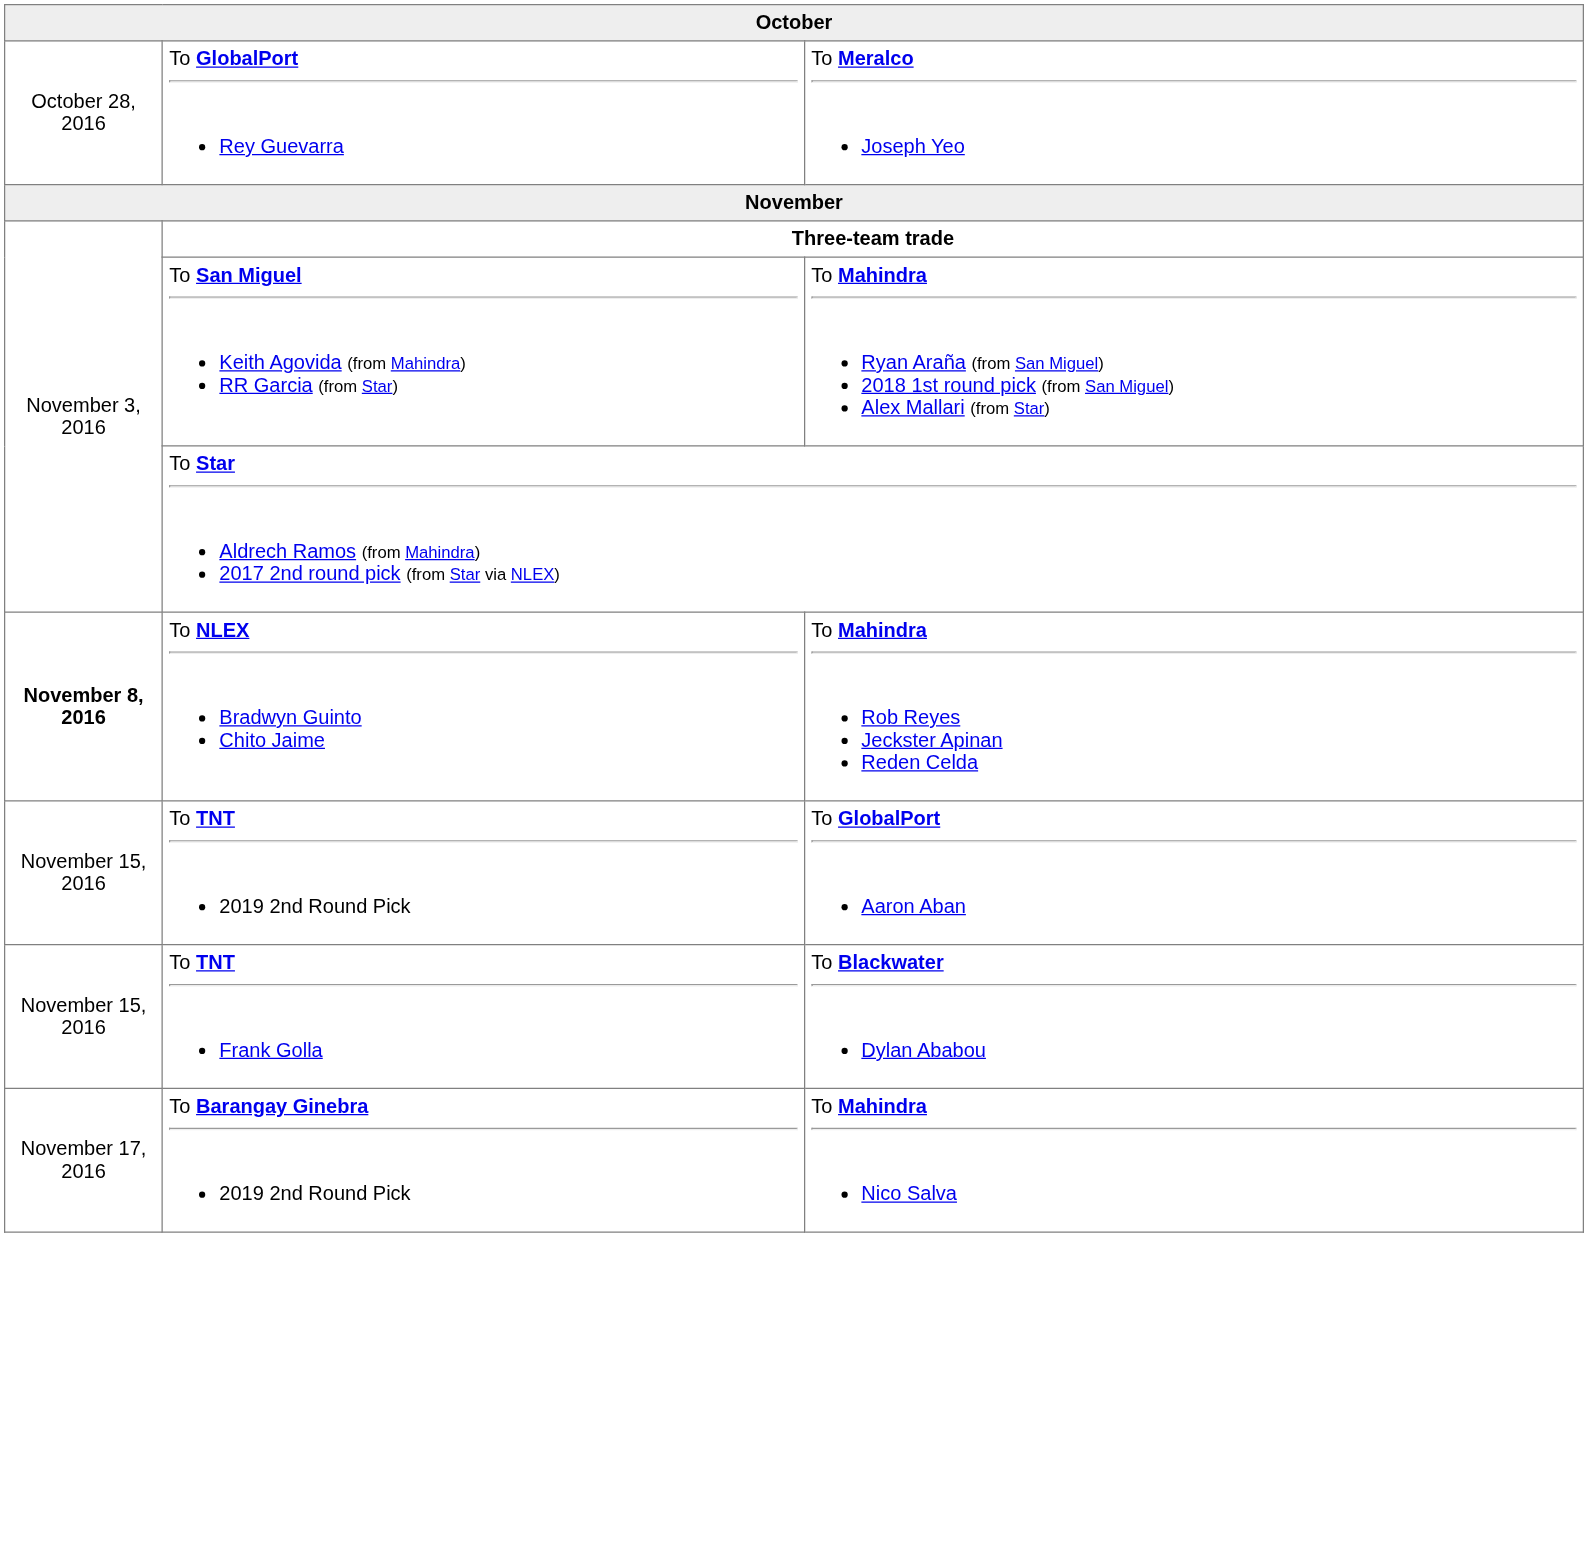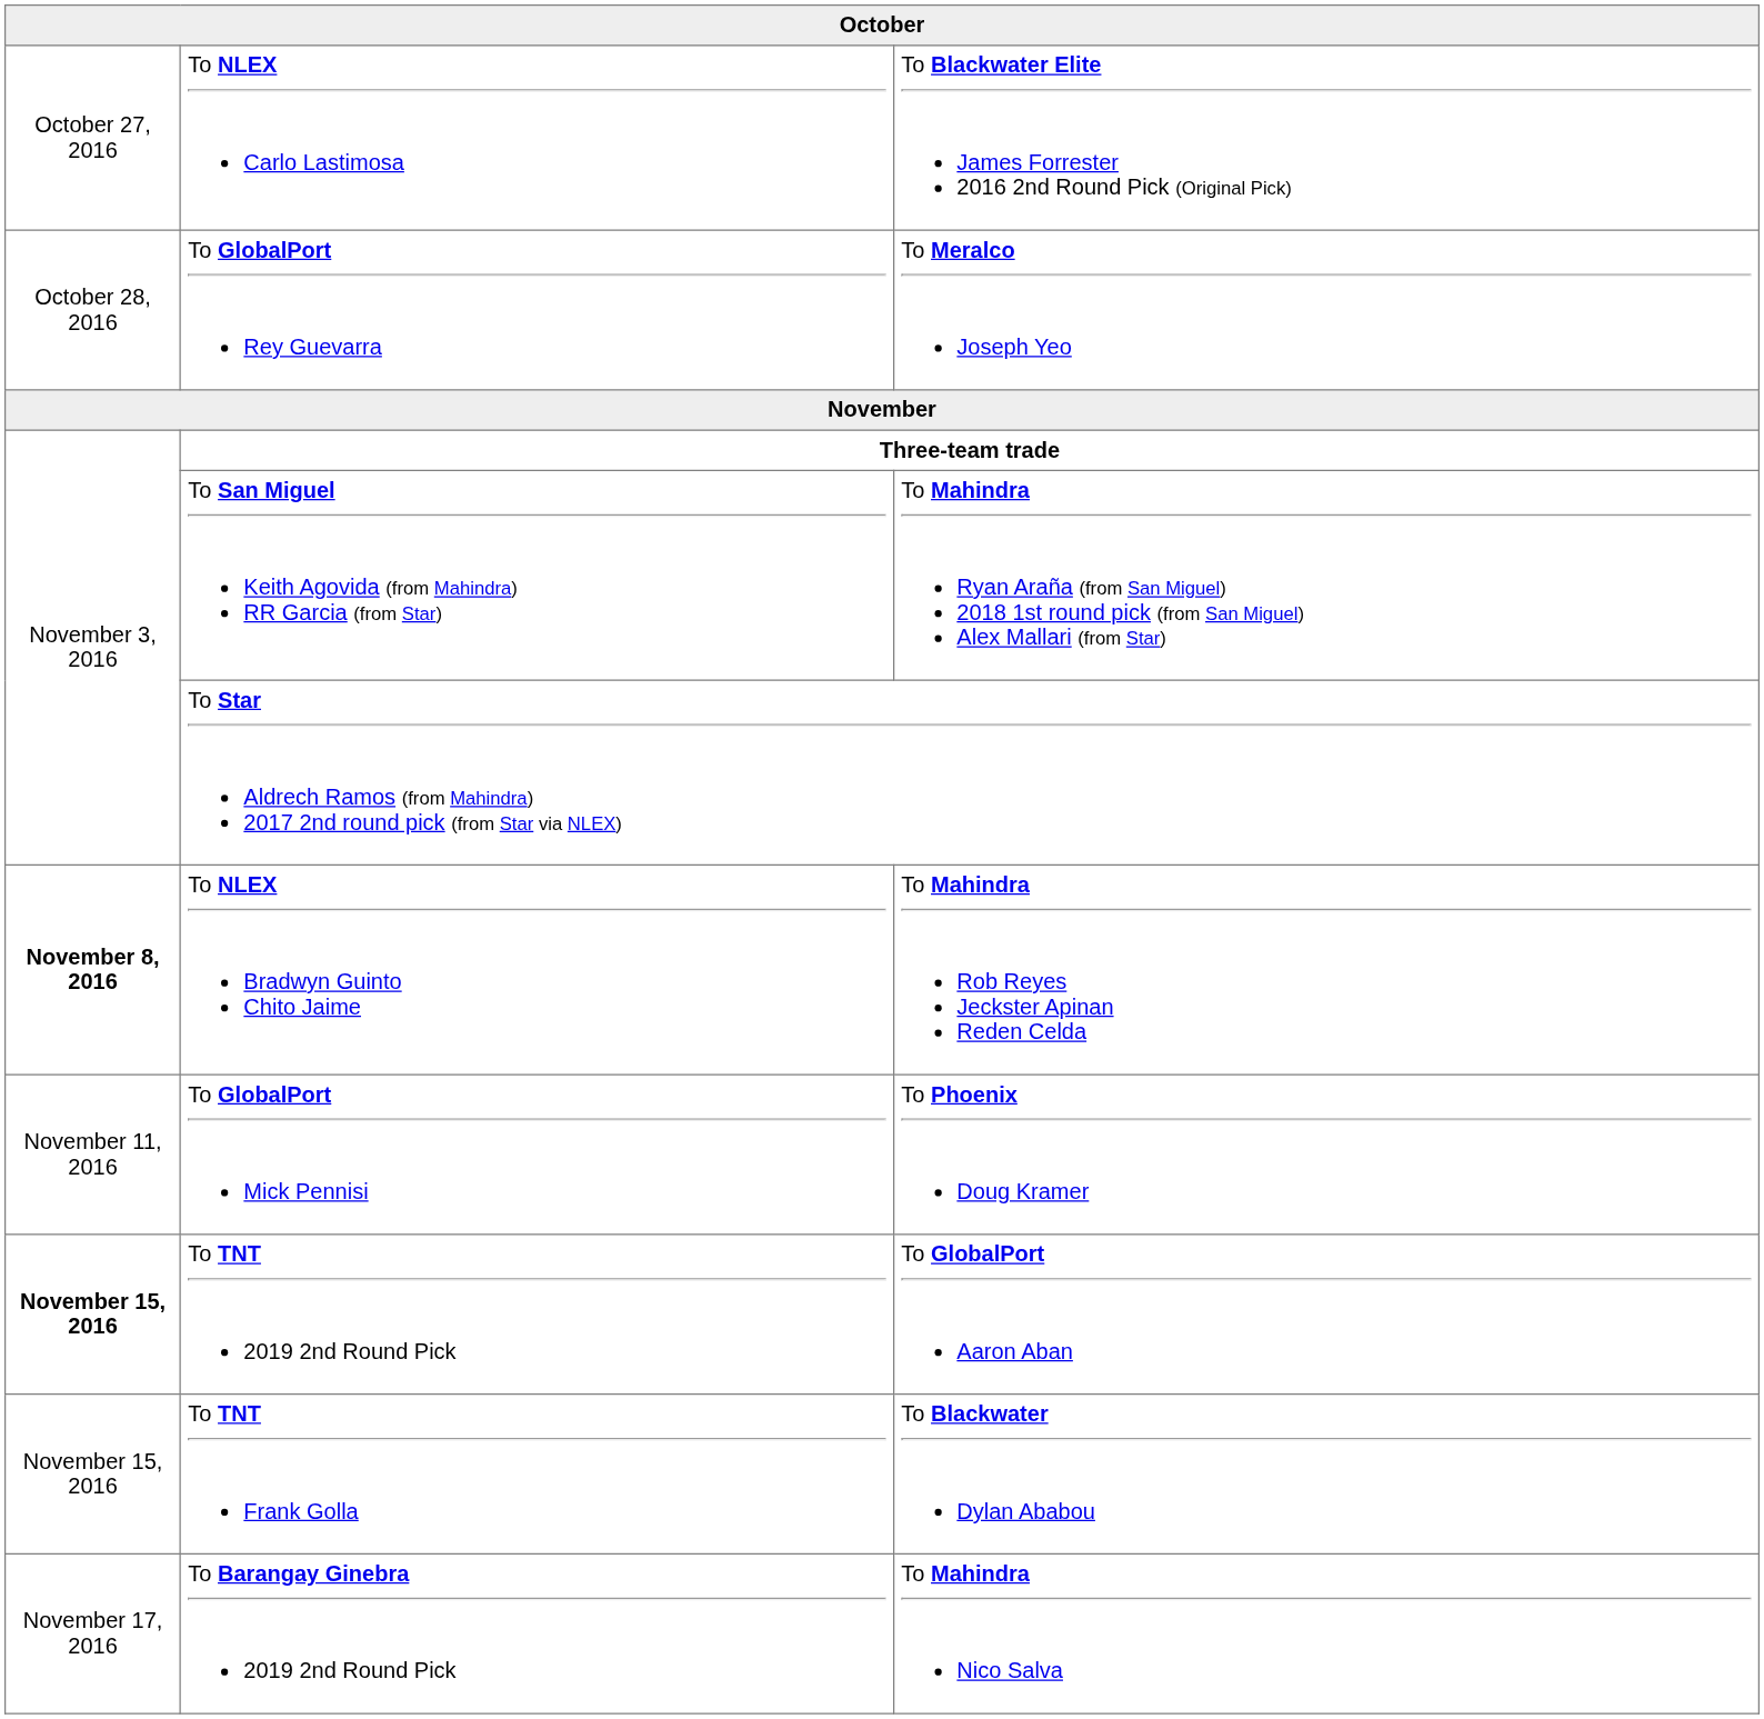+ row: October 27, 2016 | To NLEX Carlo Lastimosa | To Blackwater Elite James Forrester 2016 2nd Round Pick (Original Pick)
+ row: November 11, 2016 | To GlobalPort Mick Pennisi | To Phoenix Doug Kramer
To TNT 2019 2nd Round Pick | column 1: normal -> bold
